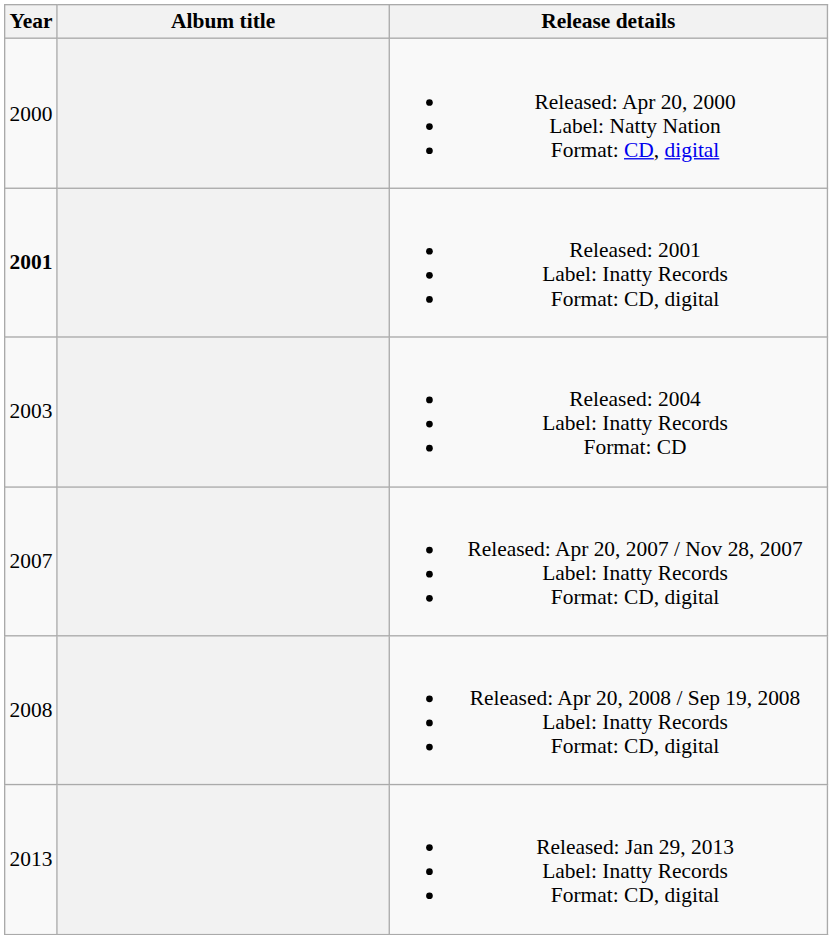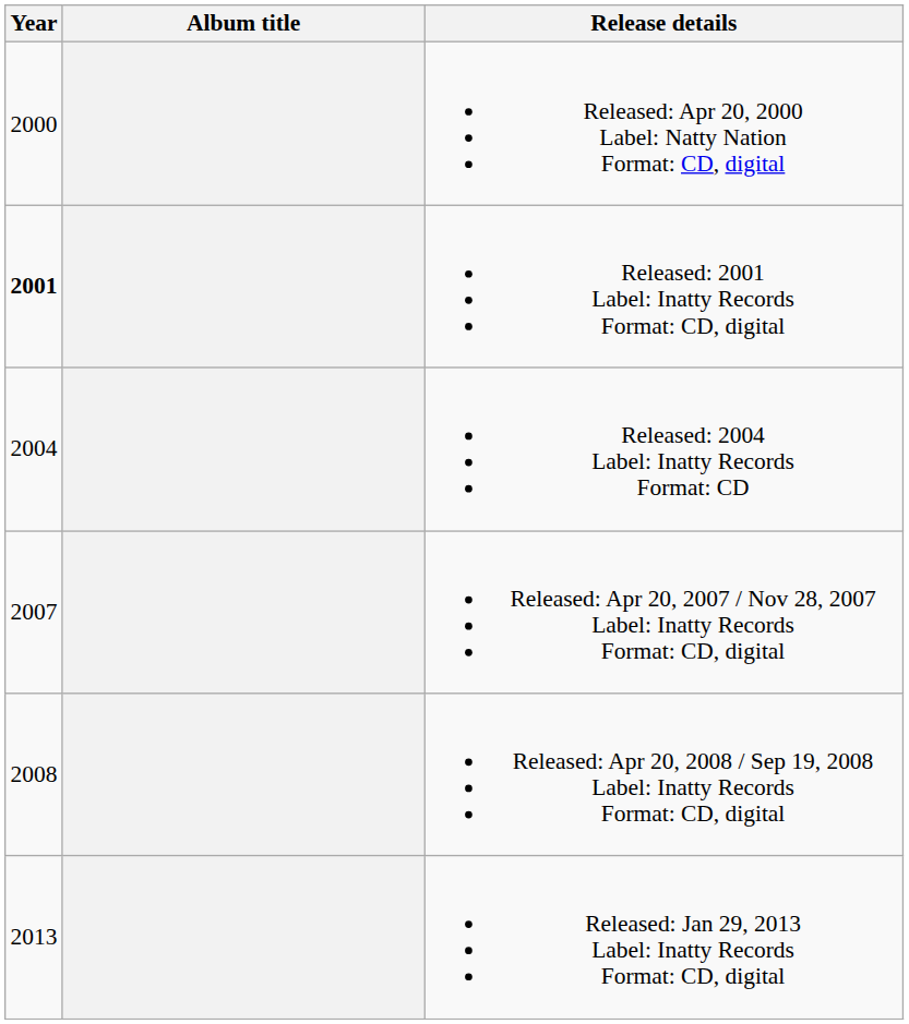Released: 2004 Label: Inatty Records Format: CD | Year: 2003 -> 2004
